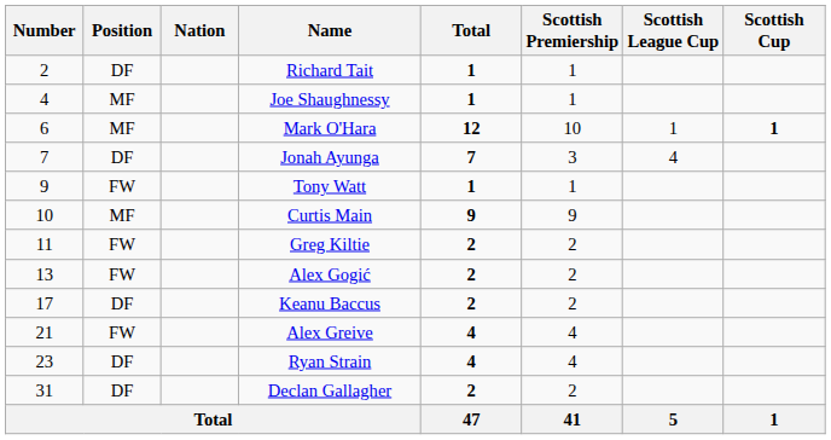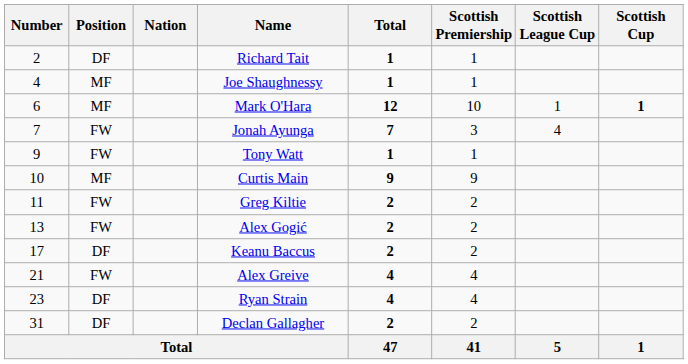Jonah Ayunga | Position: DF -> FW
